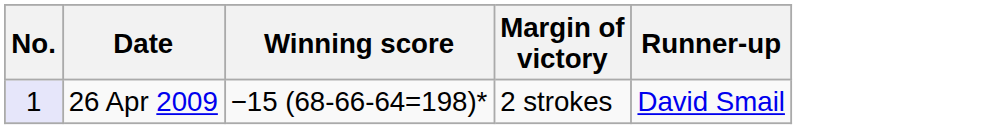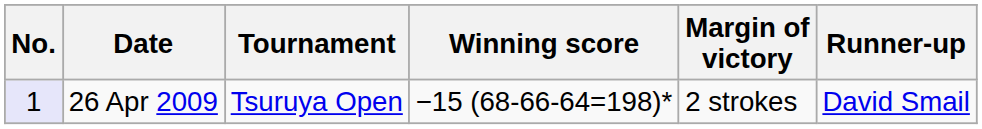+ column: Tournament | Tsuruya Open
